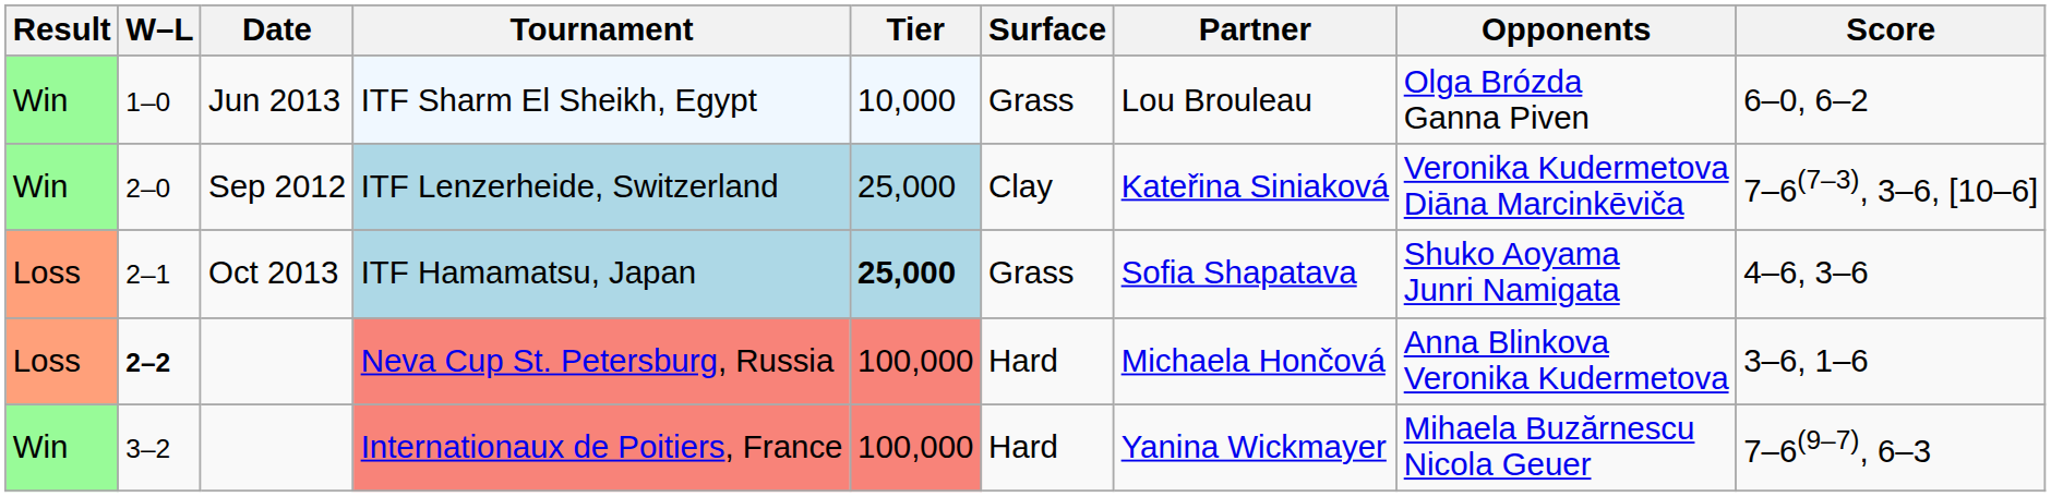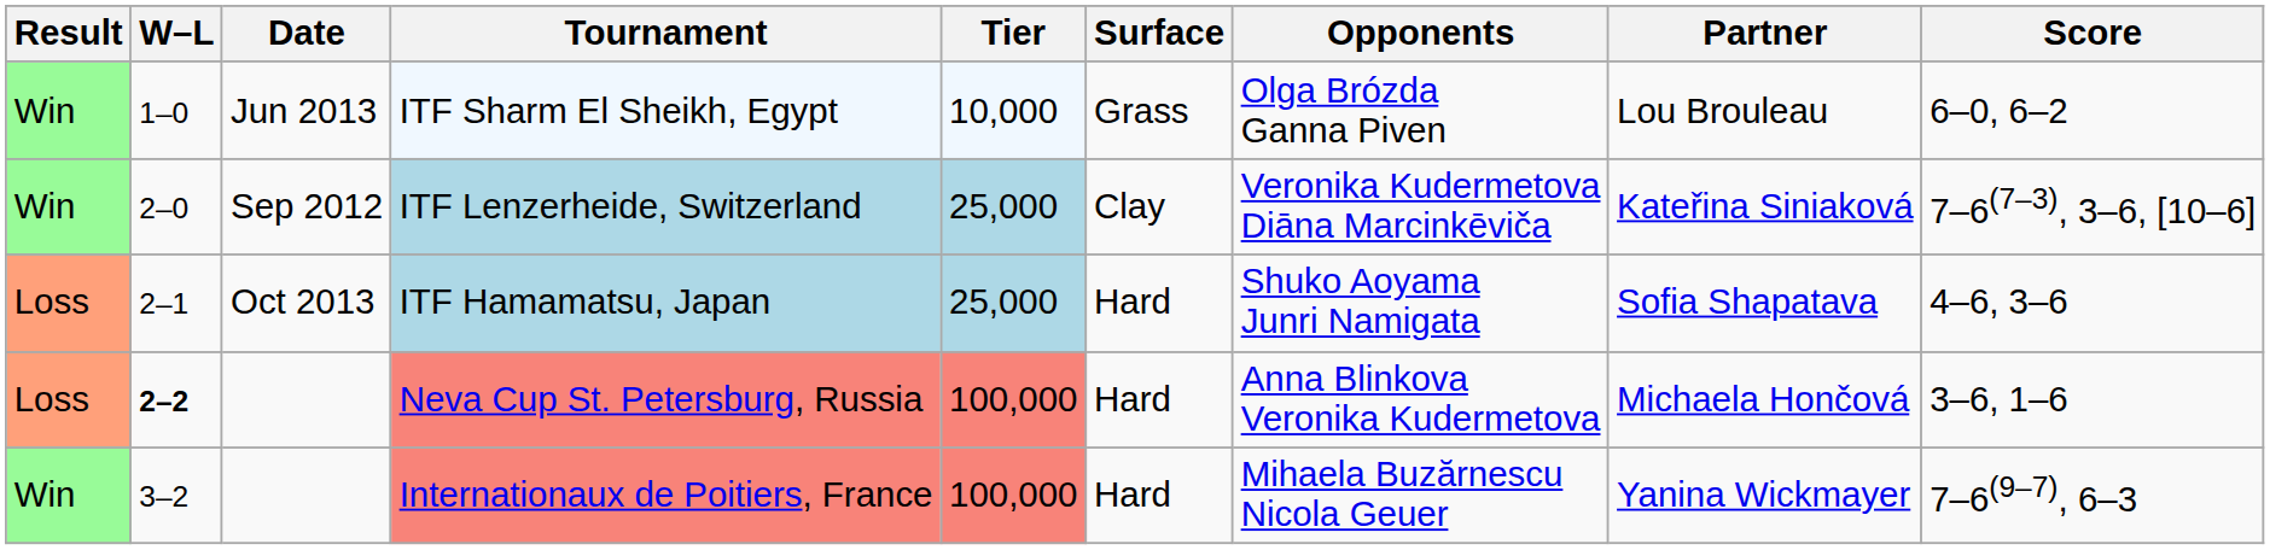columns swapped: Partner <-> Opponents
ITF Hamamatsu, Japan | Tier: bold -> normal
ITF Hamamatsu, Japan | Surface: Grass -> Hard
